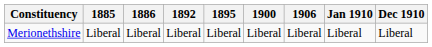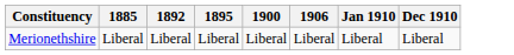- column: 1886 | Liberal
